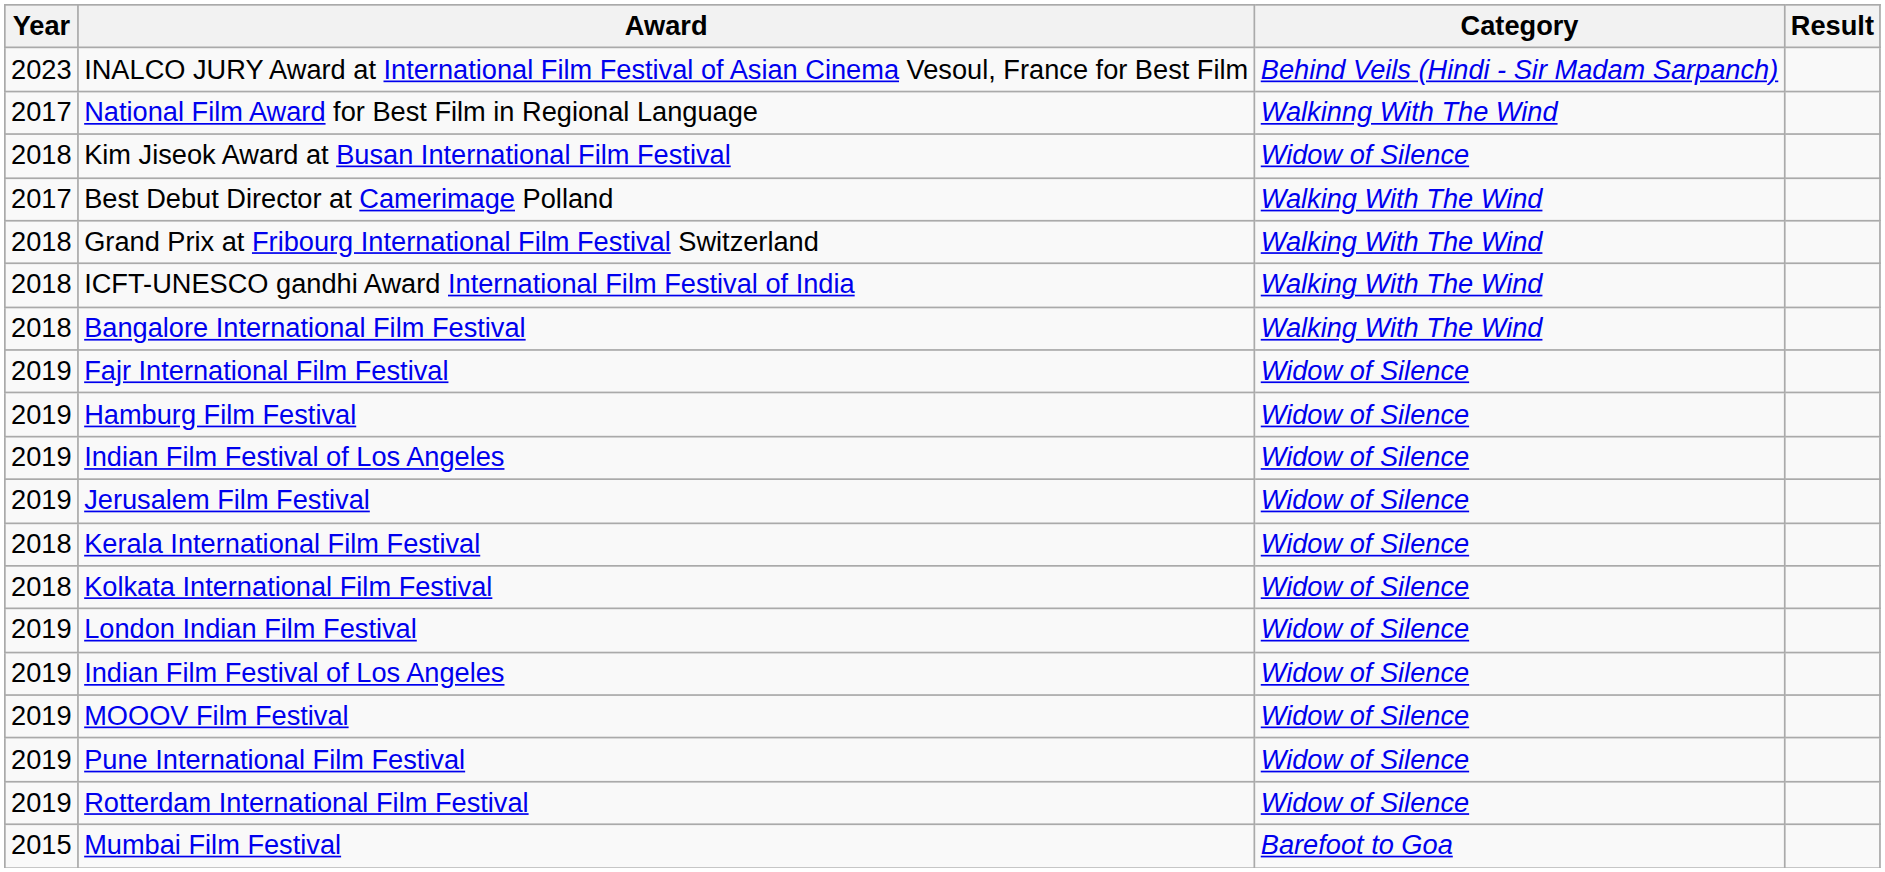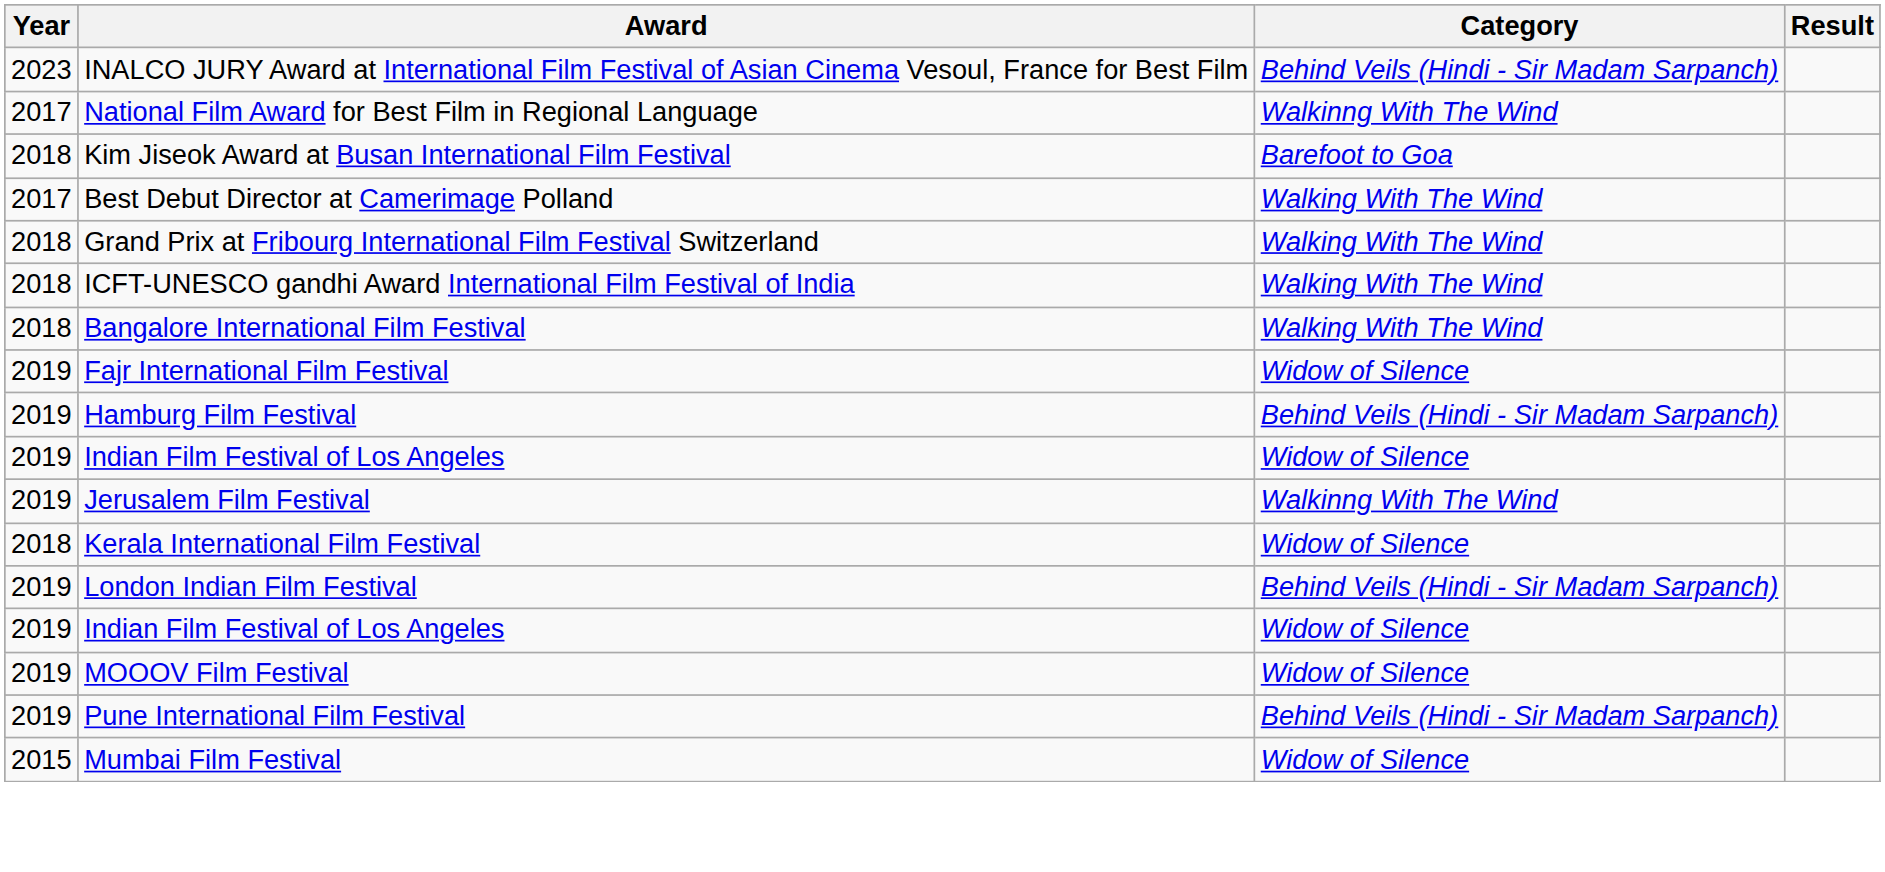Kim Jiseok Award at Busan International Film Festival | Category: Widow of Silence -> Barefoot to Goa
Hamburg Film Festival | Category: Widow of Silence -> Behind Veils (Hindi - Sir Madam Sarpanch)
Jerusalem Film Festival | Category: Widow of Silence -> Walkinng With The Wind
- row: 2018 | Kolkata International Film Festival | Widow of Silence
London Indian Film Festival | Category: Widow of Silence -> Behind Veils (Hindi - Sir Madam Sarpanch)
Pune International Film Festival | Category: Widow of Silence -> Behind Veils (Hindi - Sir Madam Sarpanch)
- row: 2019 | Rotterdam International Film Festival | Widow of Silence
Mumbai Film Festival | Category: Barefoot to Goa -> Widow of Silence
